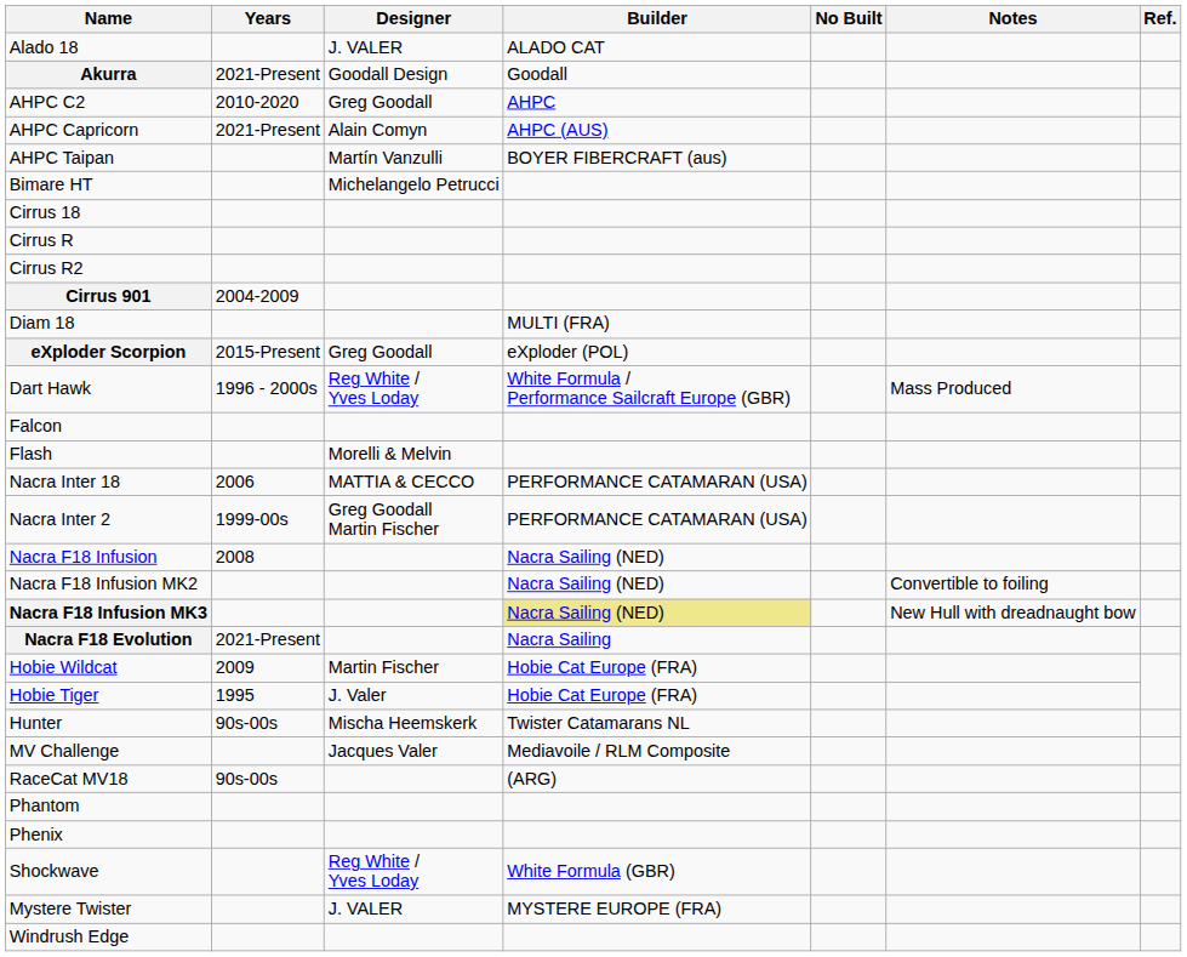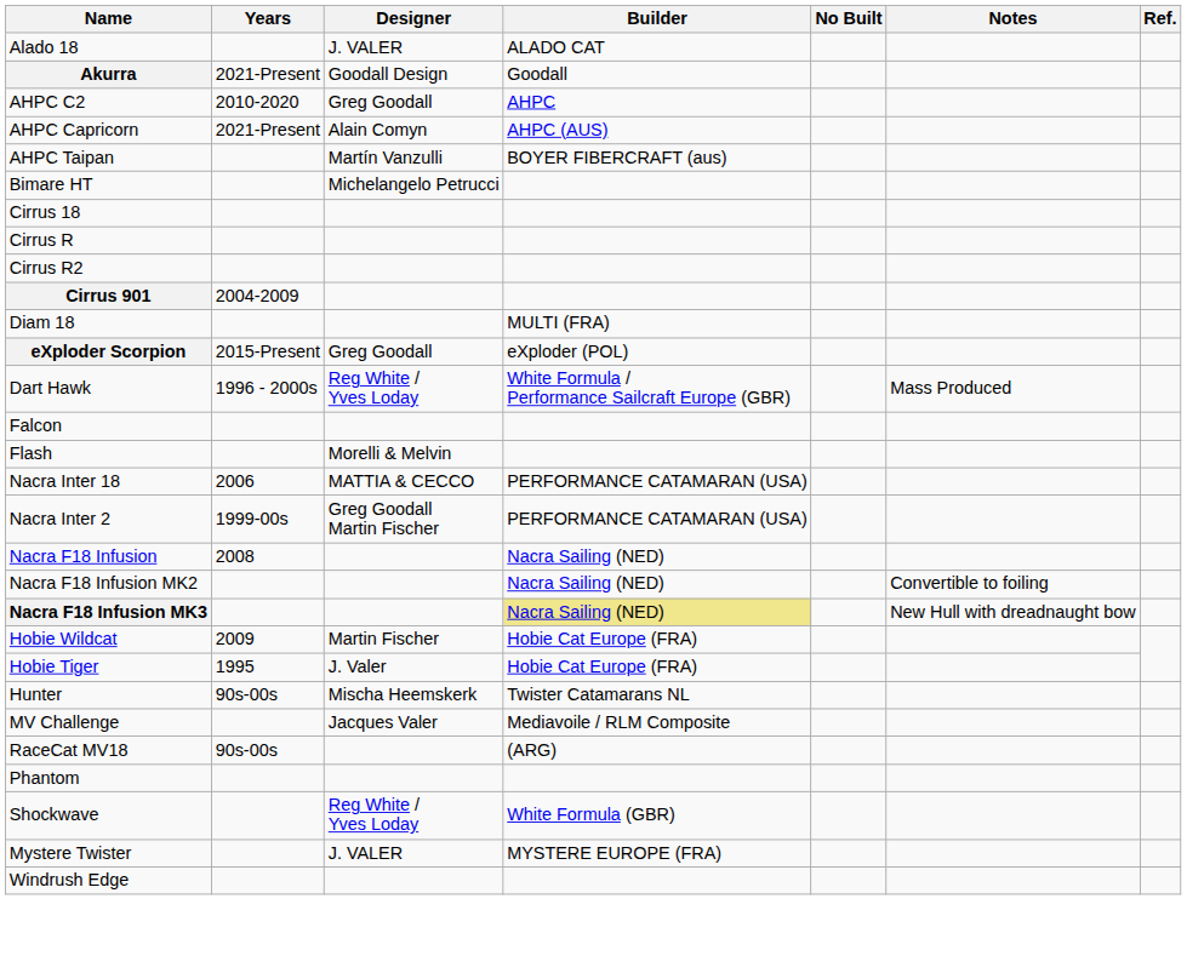- row: Nacra F18 Evolution | 2021-Present | Nacra Sailing
- row: Phenix
